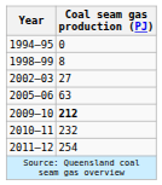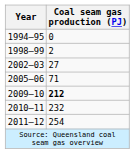1998–99 | Coal seam gas production (PJ): 8 -> 2
2005–06 | Coal seam gas production (PJ): 63 -> 71
